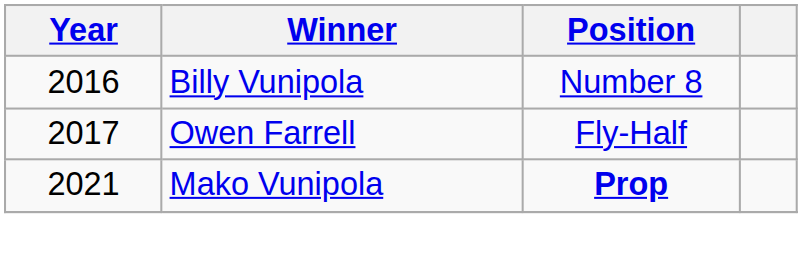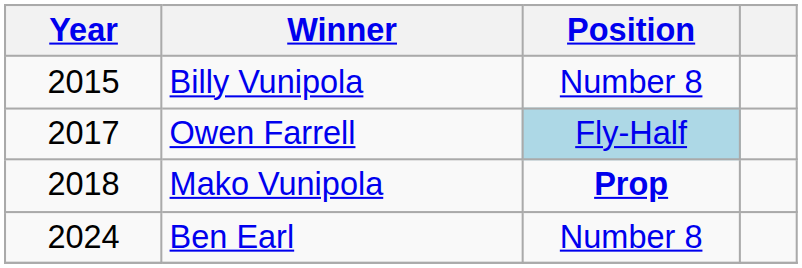Billy Vunipola | Year: 2016 -> 2015
Owen Farrell | Position: no background -> lightblue background
Mako Vunipola | Year: 2021 -> 2018
+ row: 2024 | Ben Earl | Number 8
